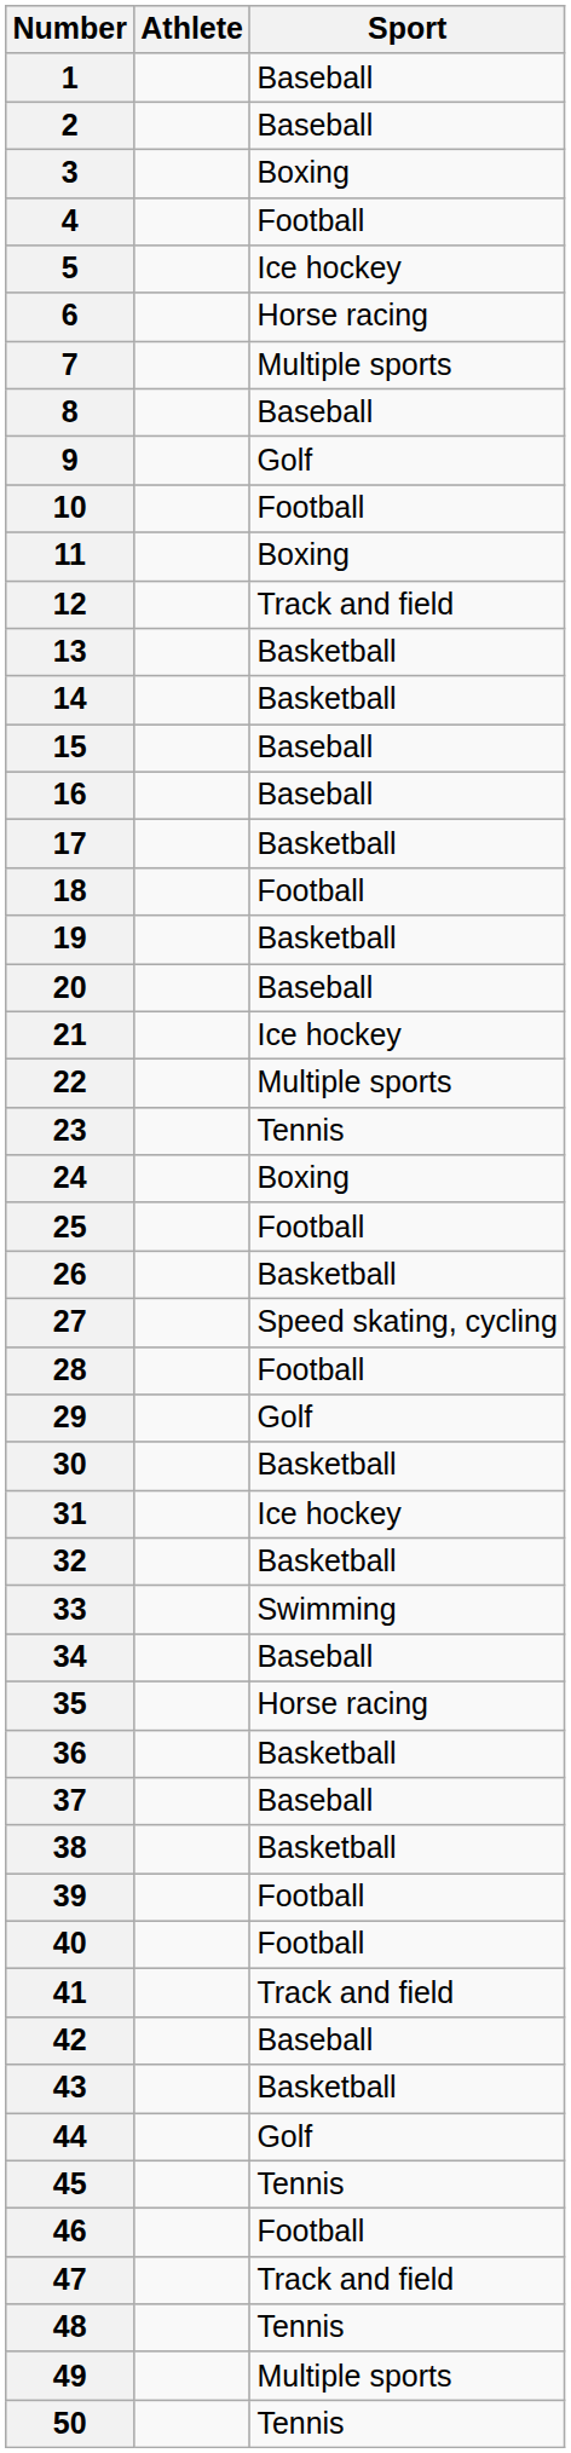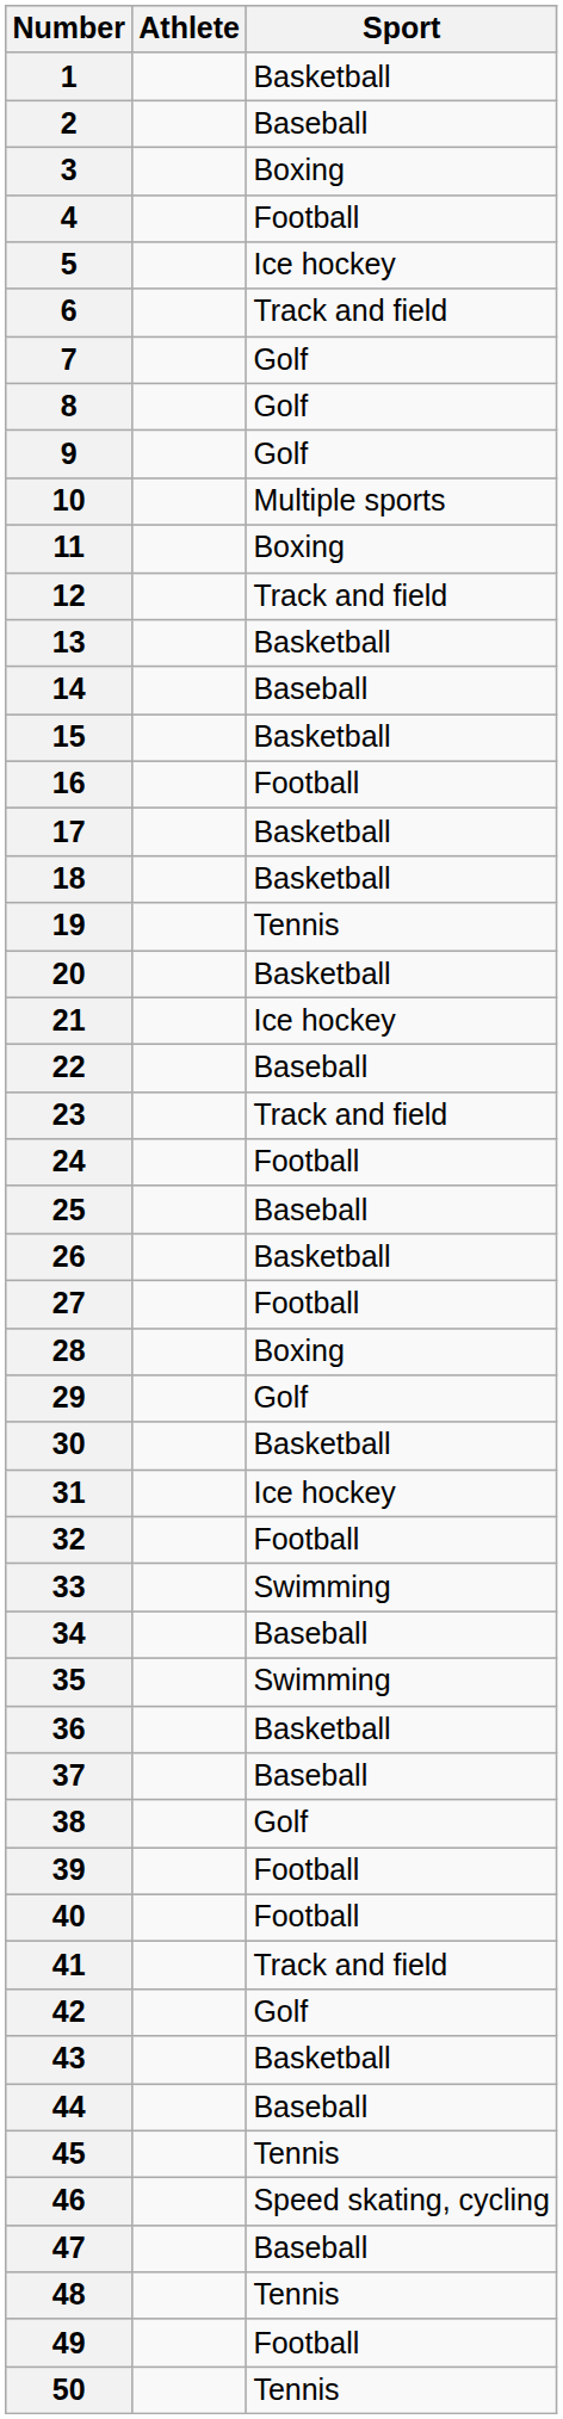1 | Sport: Baseball -> Basketball
6 | Sport: Horse racing -> Track and field
7 | Sport: Multiple sports -> Golf
8 | Sport: Baseball -> Golf
10 | Sport: Football -> Multiple sports
14 | Sport: Basketball -> Baseball
15 | Sport: Baseball -> Basketball
16 | Sport: Baseball -> Football
18 | Sport: Football -> Basketball
19 | Sport: Basketball -> Tennis
20 | Sport: Baseball -> Basketball
22 | Sport: Multiple sports -> Baseball
23 | Sport: Tennis -> Track and field
24 | Sport: Boxing -> Football
25 | Sport: Football -> Baseball
27 | Sport: Speed skating, cycling -> Football
28 | Sport: Football -> Boxing
32 | Sport: Basketball -> Football
35 | Sport: Horse racing -> Swimming
38 | Sport: Basketball -> Golf
42 | Sport: Baseball -> Golf
44 | Sport: Golf -> Baseball
46 | Sport: Football -> Speed skating, cycling
47 | Sport: Track and field -> Baseball
49 | Sport: Multiple sports -> Football
